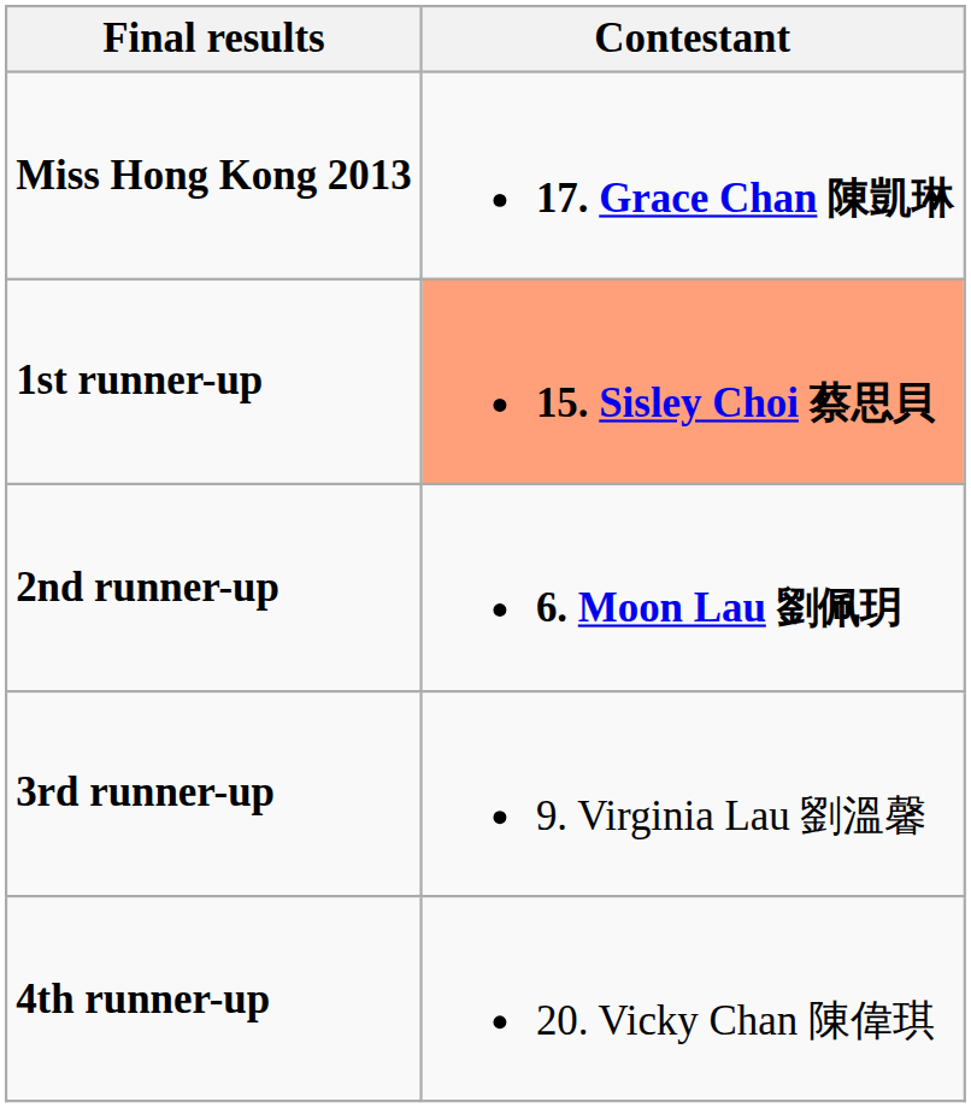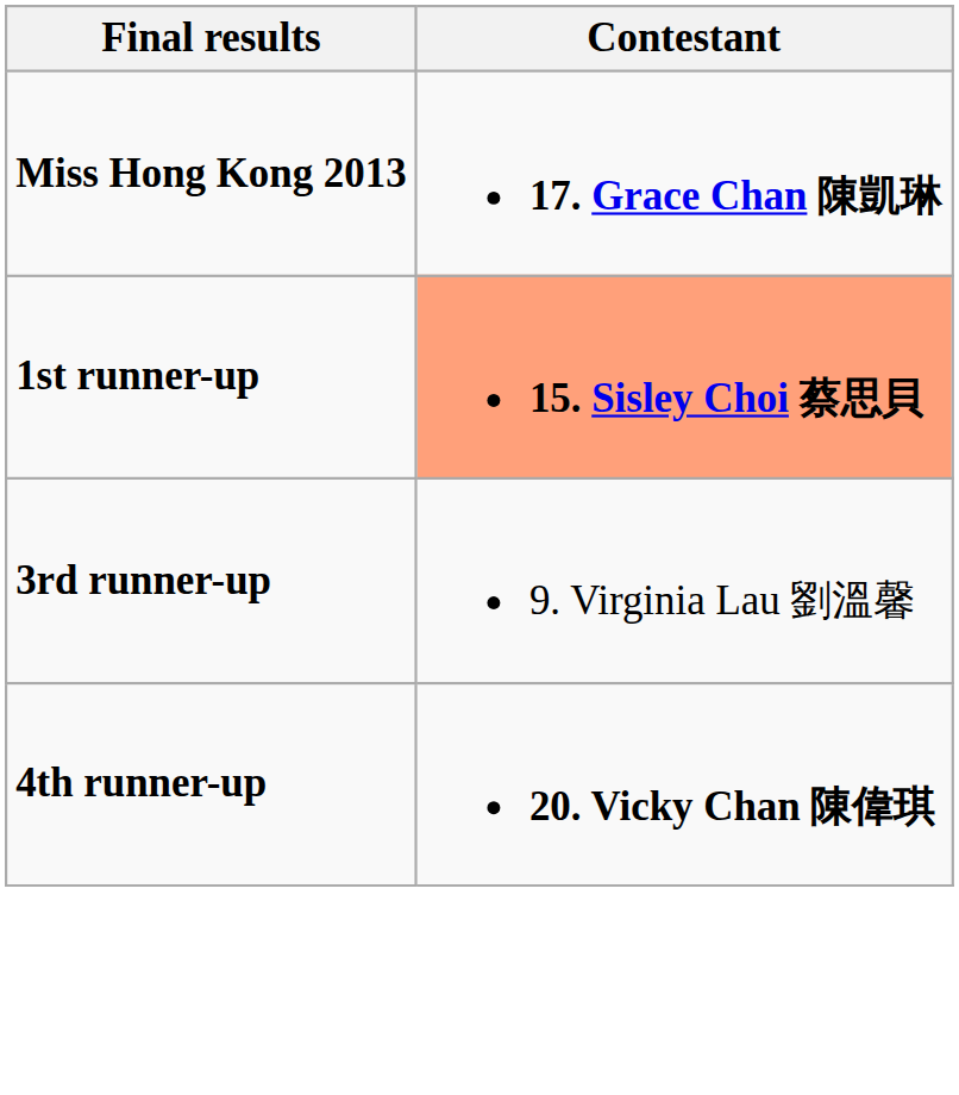- row: 2nd runner-up | 6. Moon Lau 劉佩玥
4th runner-up | Contestant: normal -> bold
